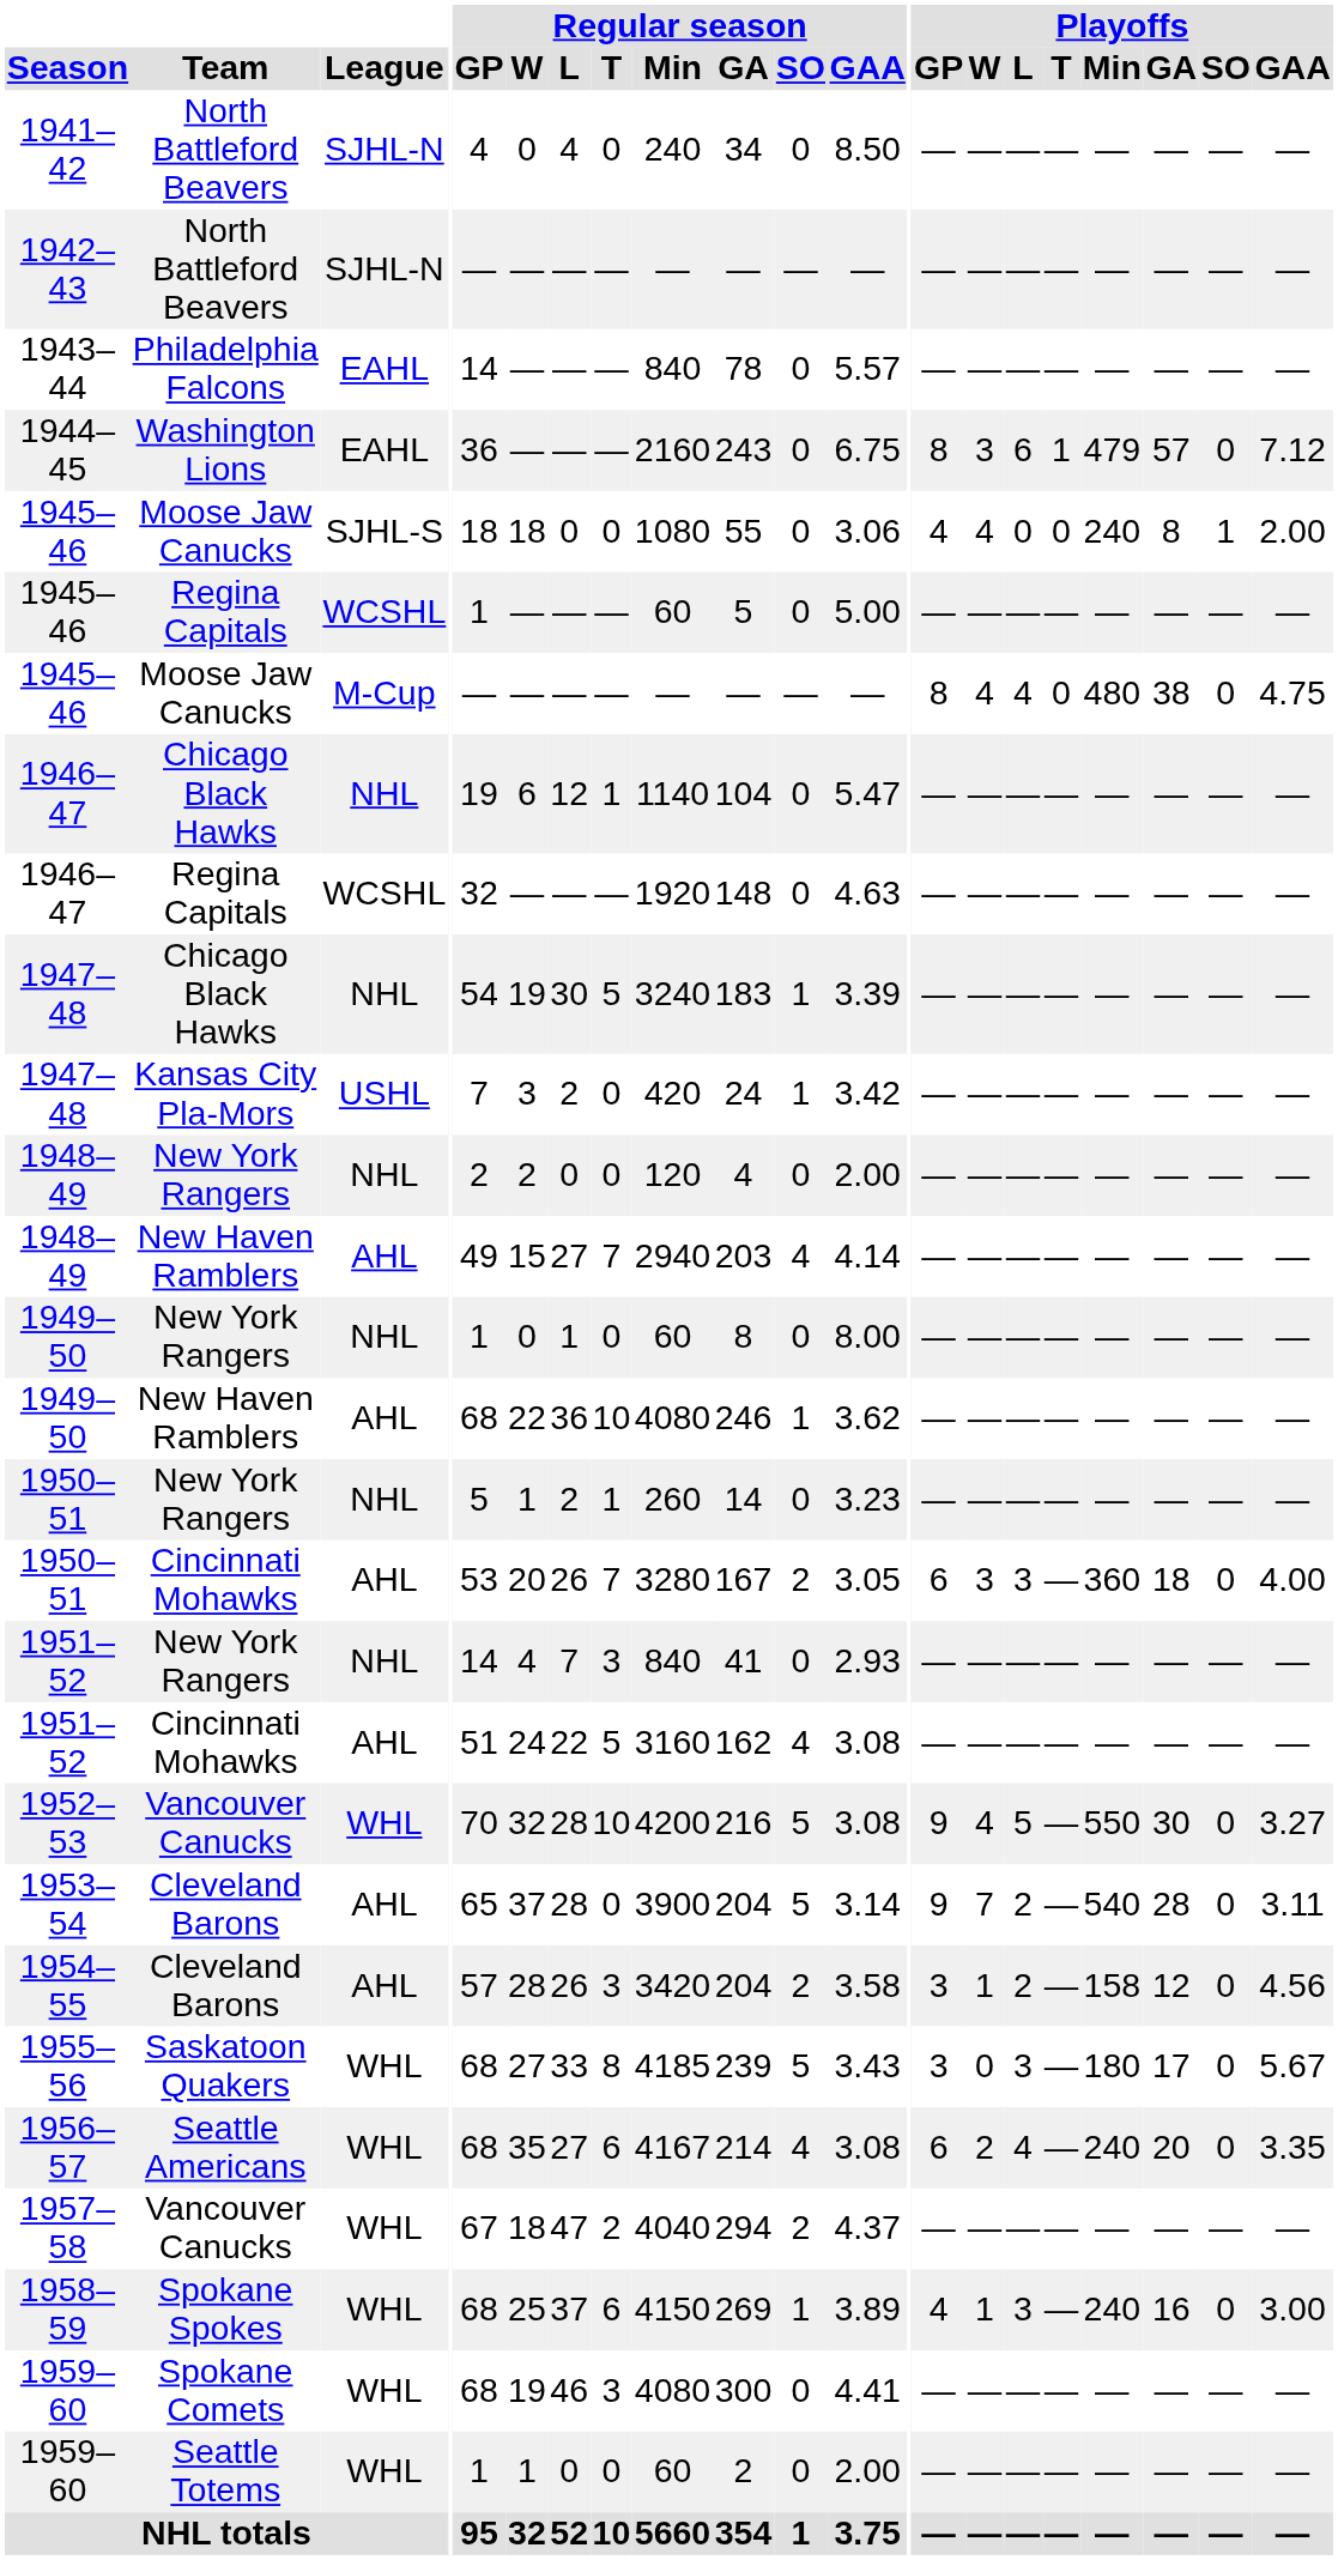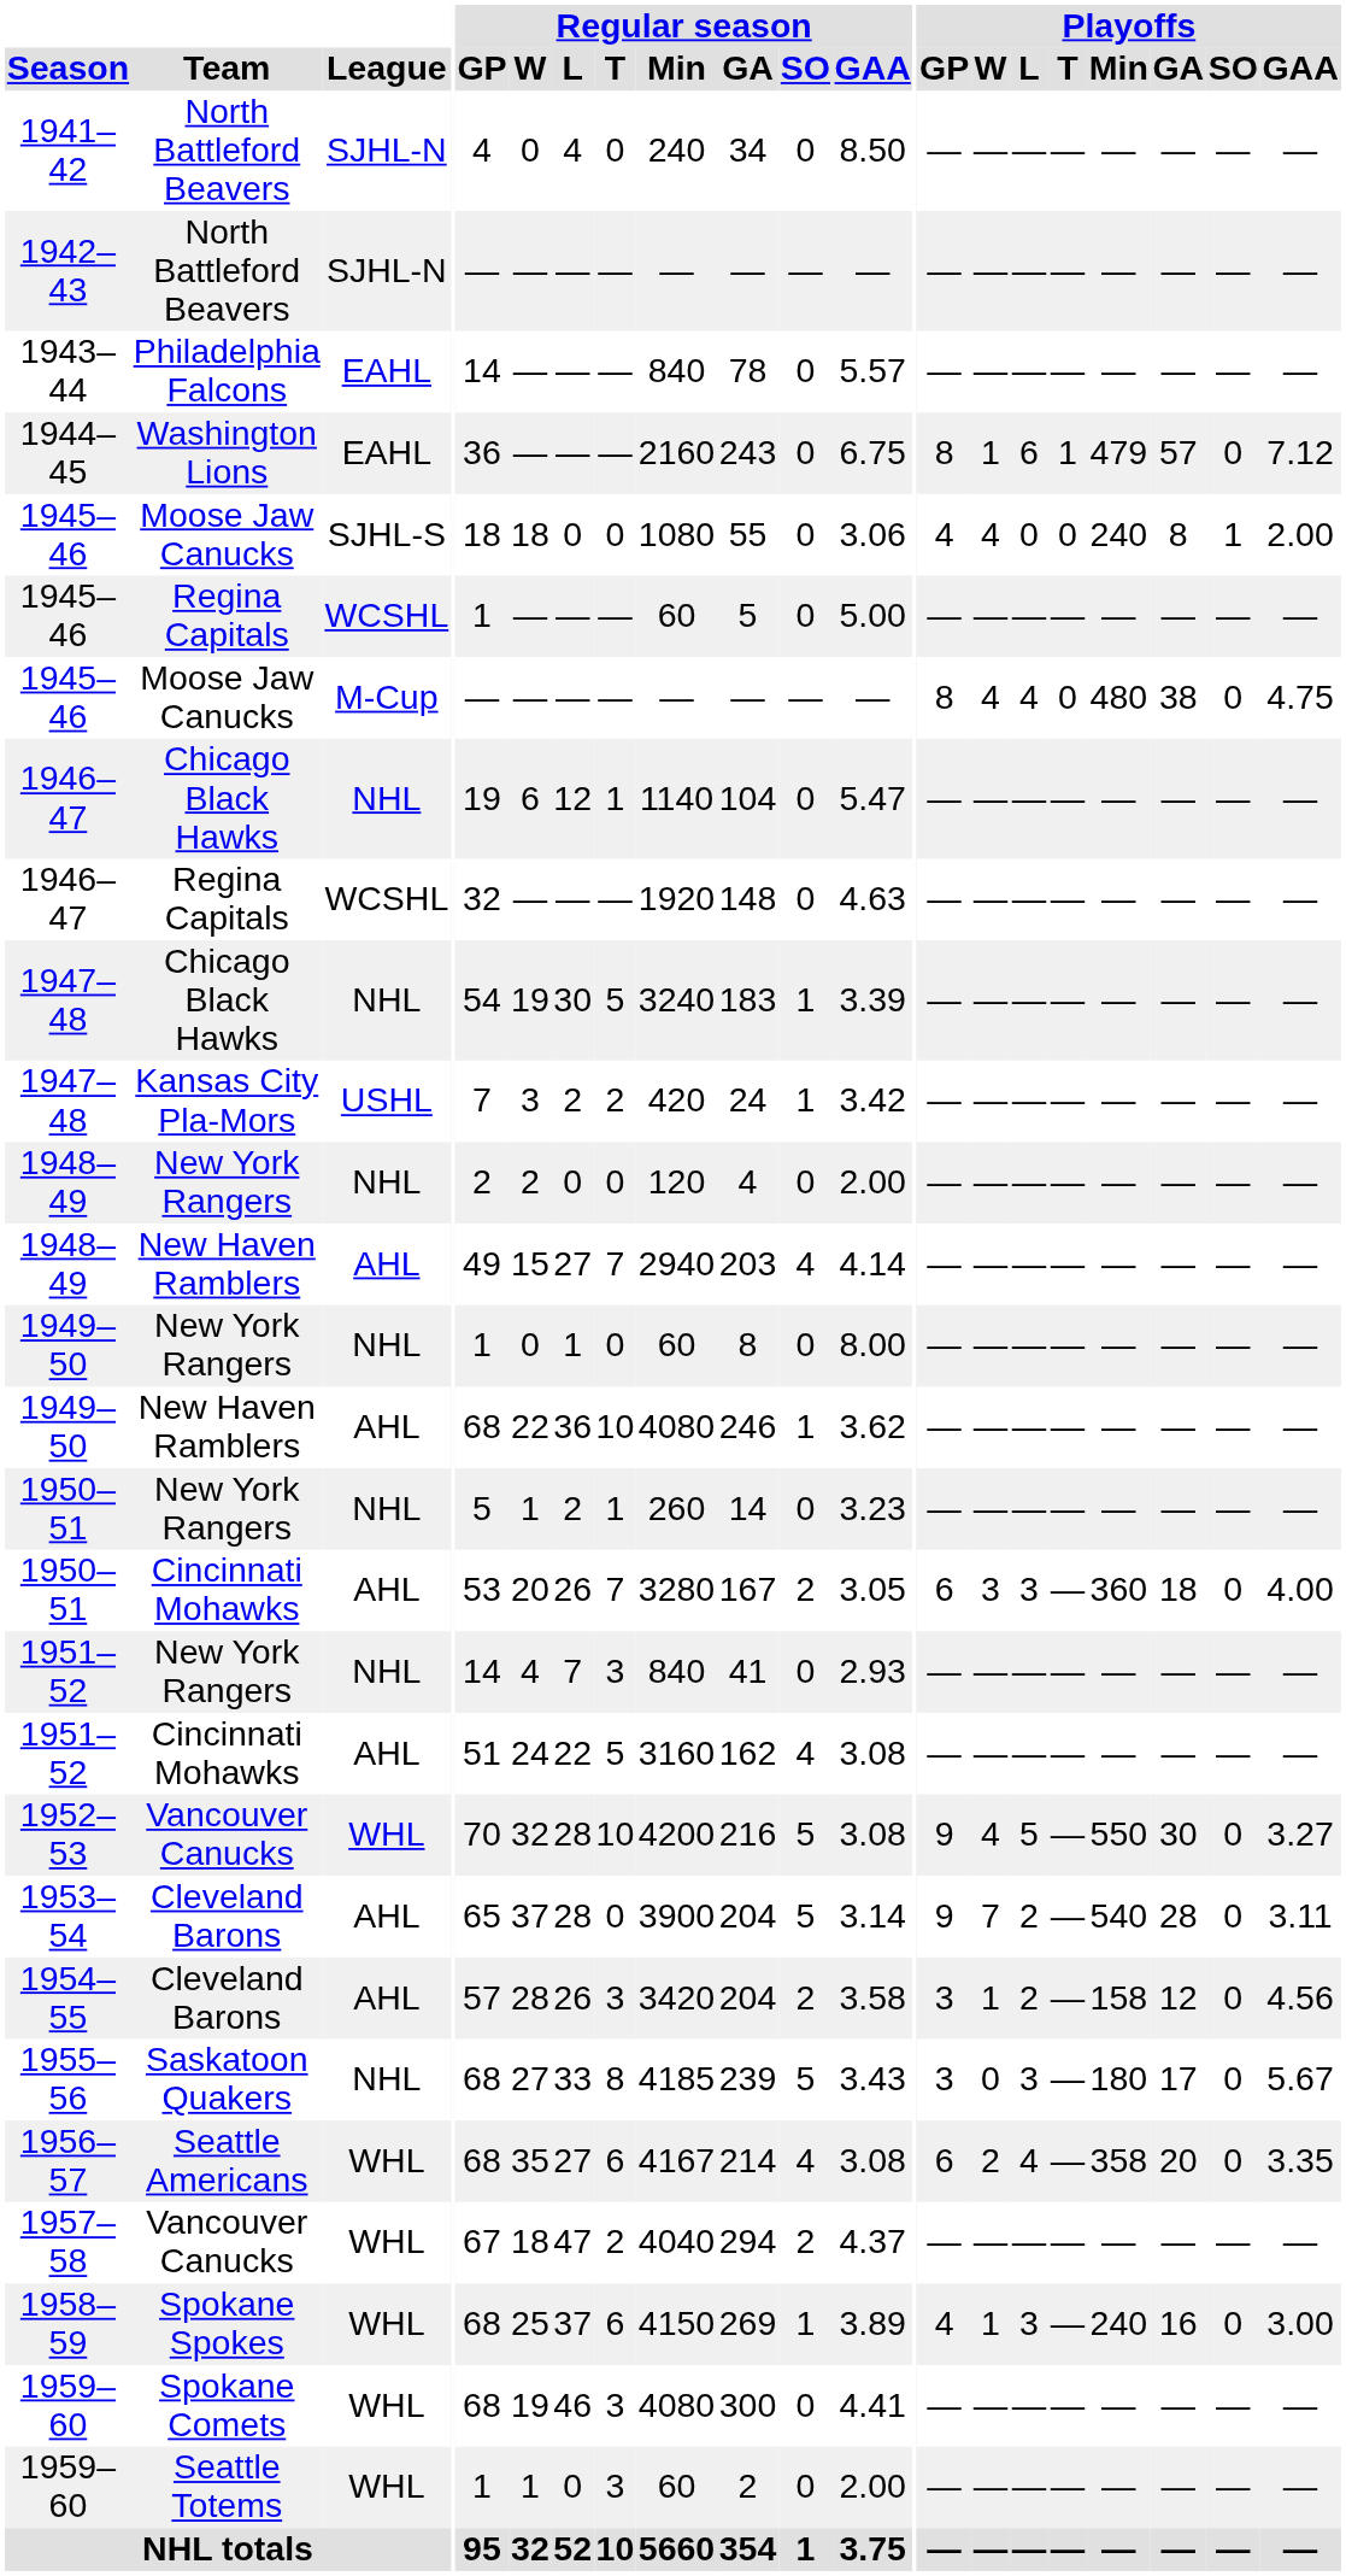1944–45 | Playoffs / W: 3 -> 1
1947–48 / Kansas City Pla-Mors | Regular season / T: 0 -> 2
1955–56 | League: WHL -> NHL
1956–57 | Playoffs / Min: 240 -> 358
1959–60 / Seattle Totems | Regular season / T: 0 -> 3
